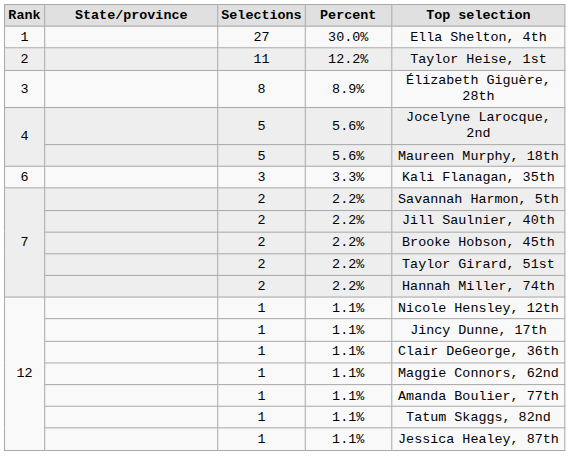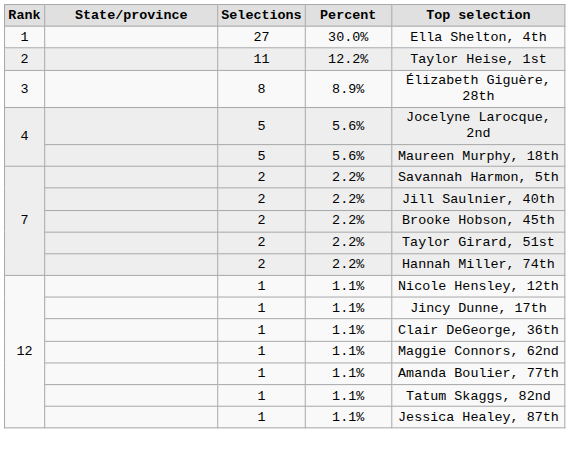- row: 6 | 3 | 3.3% | Kali Flanagan, 35th
